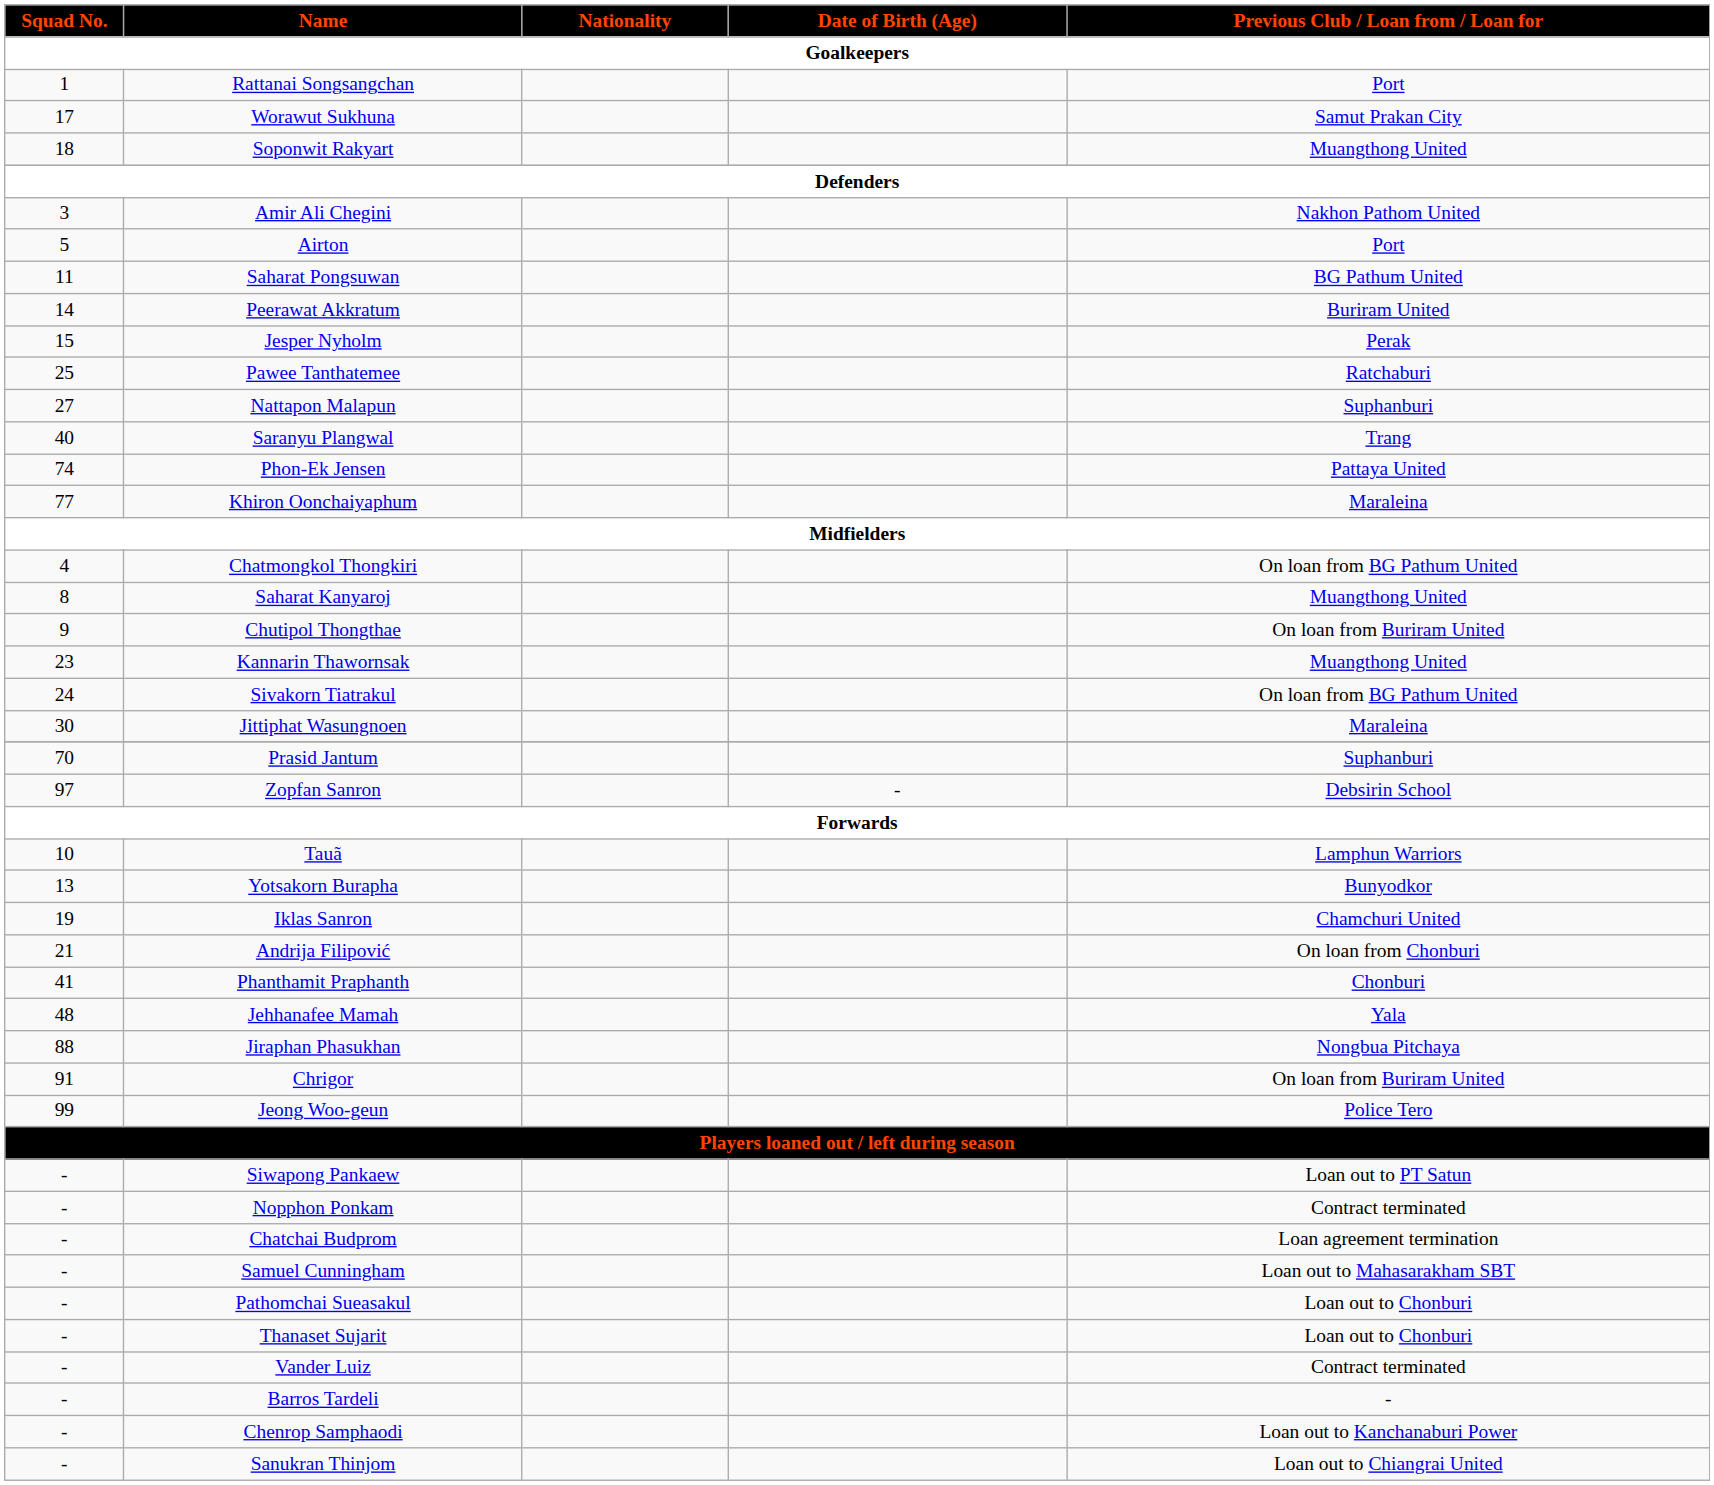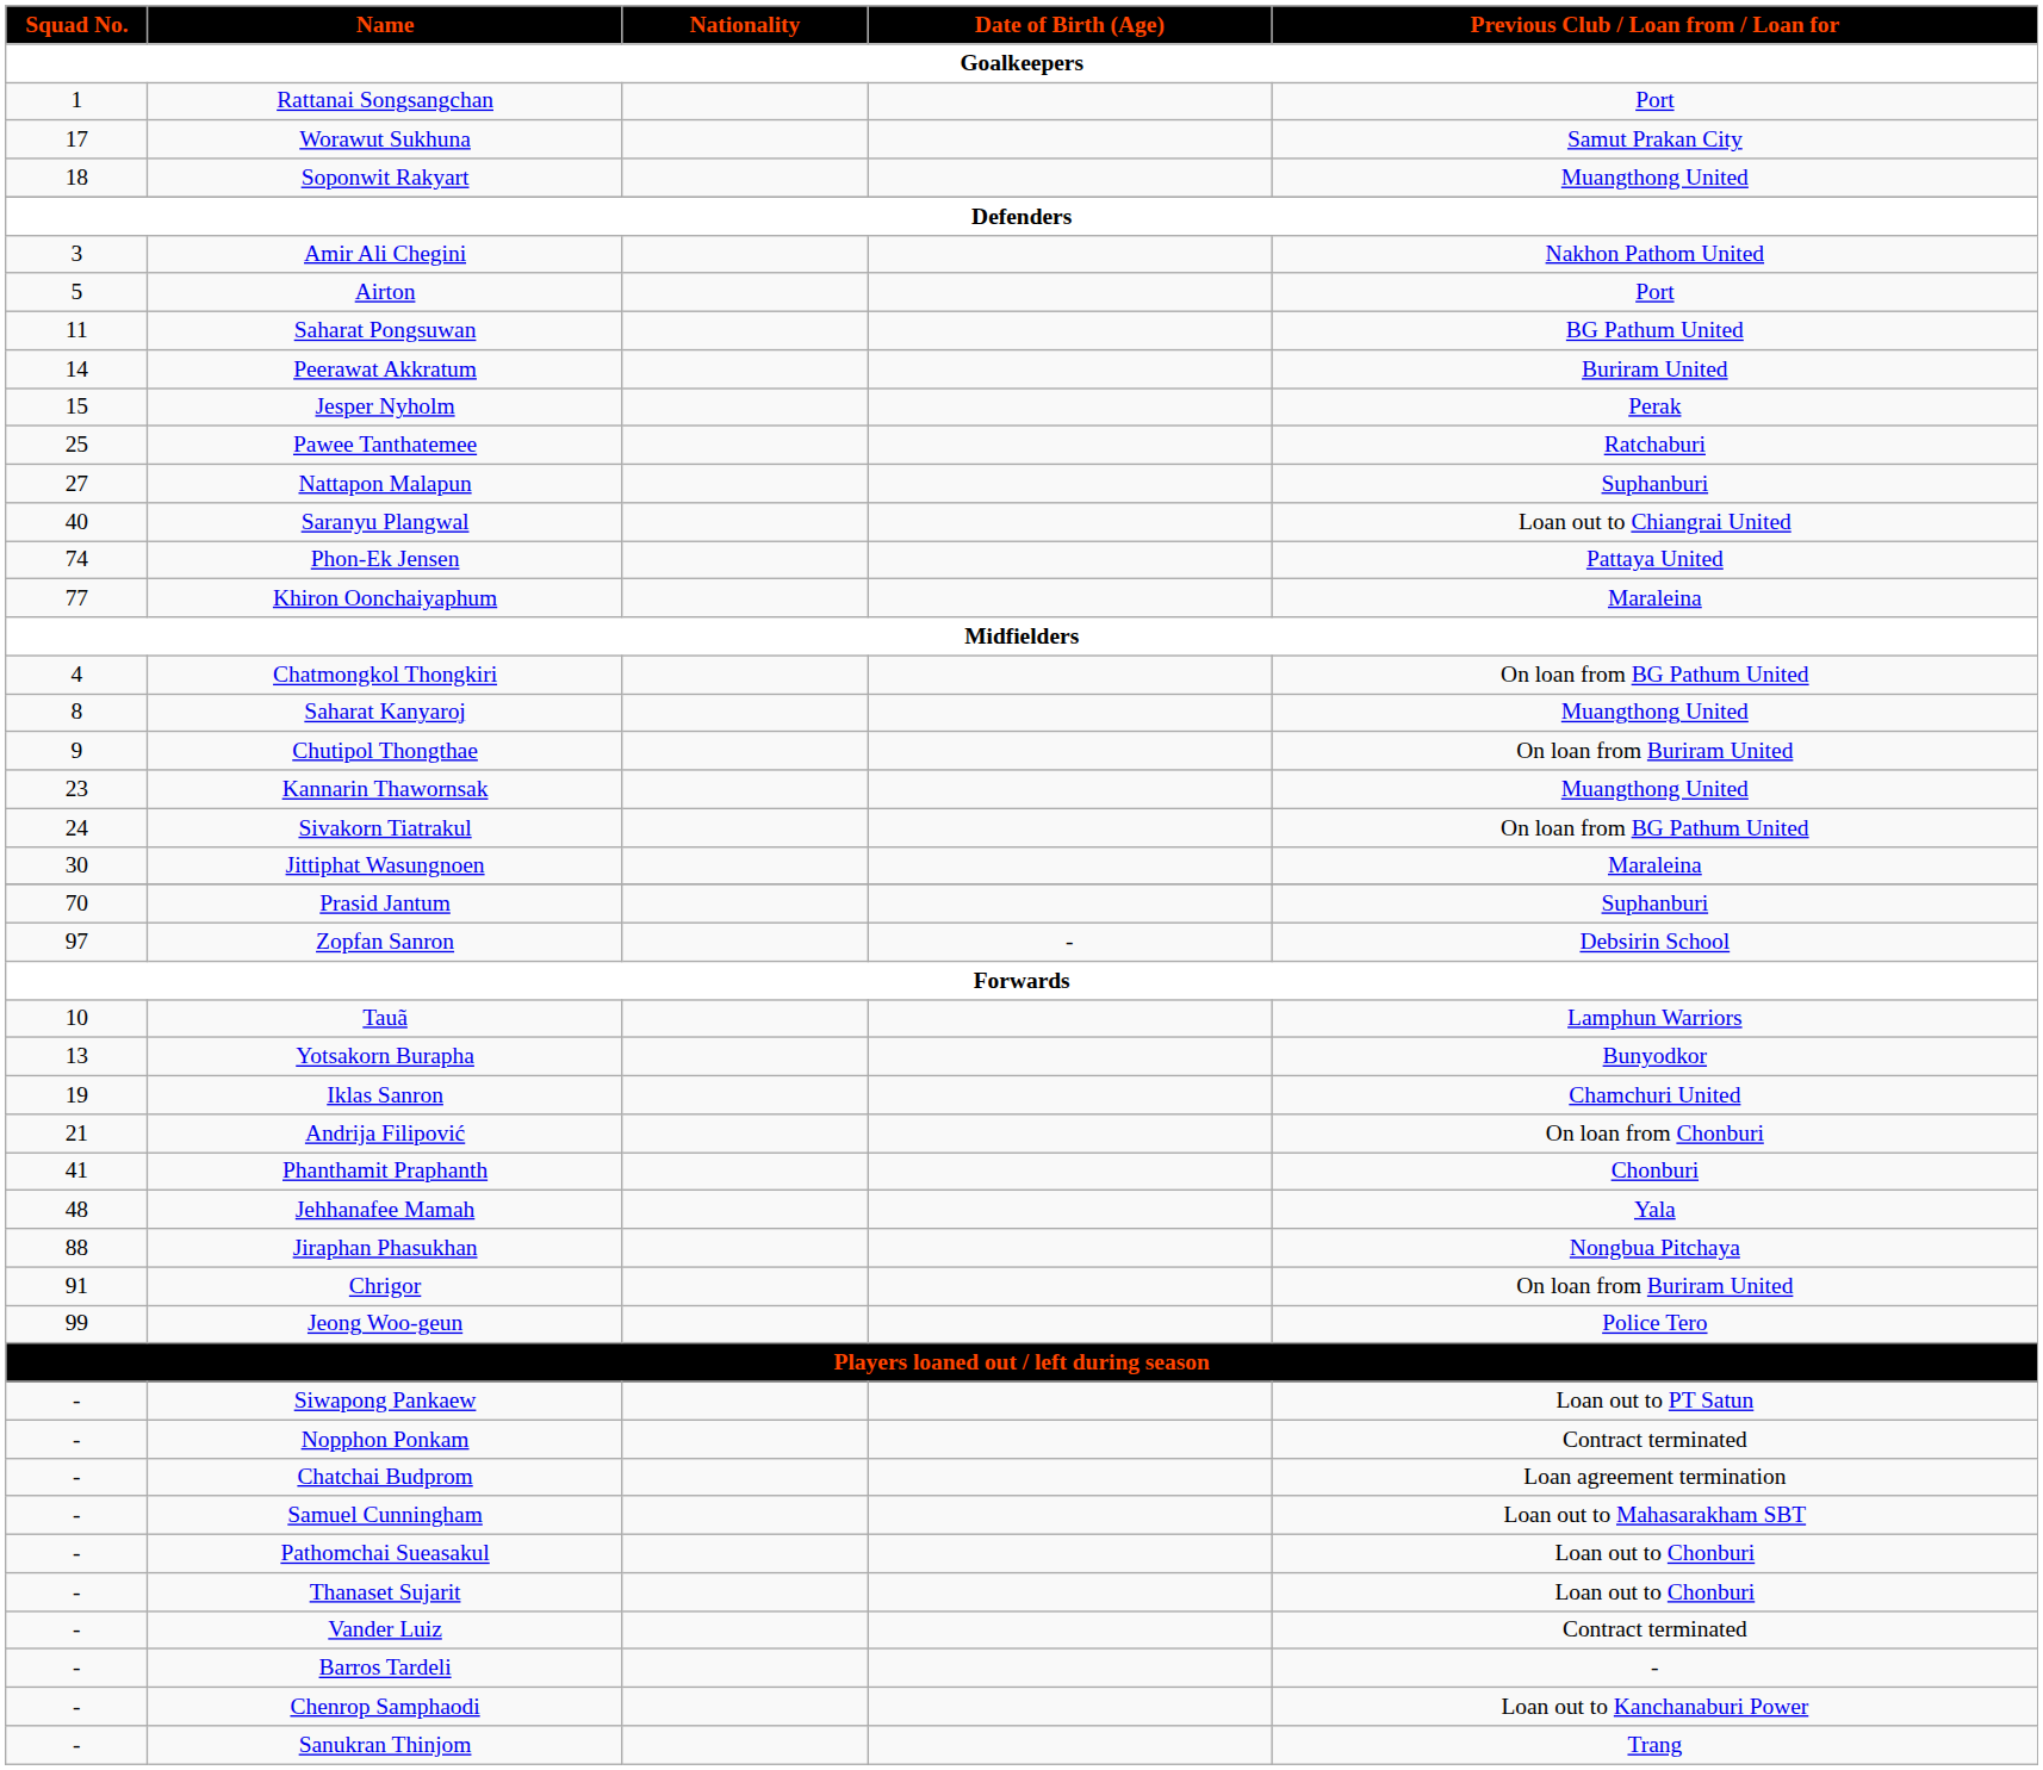Saranyu Plangwal | Previous Club / Loan from / Loan for: Trang -> Loan out to Chiangrai United
Sanukran Thinjom | Previous Club / Loan from / Loan for: Loan out to Chiangrai United -> Trang
